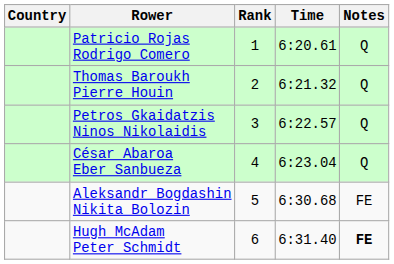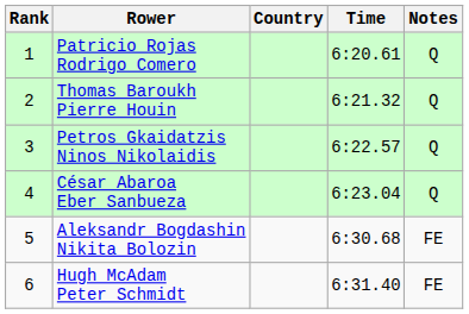columns swapped: Rank <-> Country
Hugh McAdam Peter Schmidt | Notes: bold -> normal
